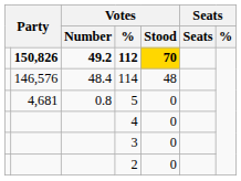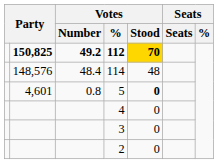112 | column 2: 150,826 -> 150,825
114 | column 2: 146,576 -> 148,576
5 | column 2: 4,681 -> 4,601
5 | Votes / Stood: normal -> bold
